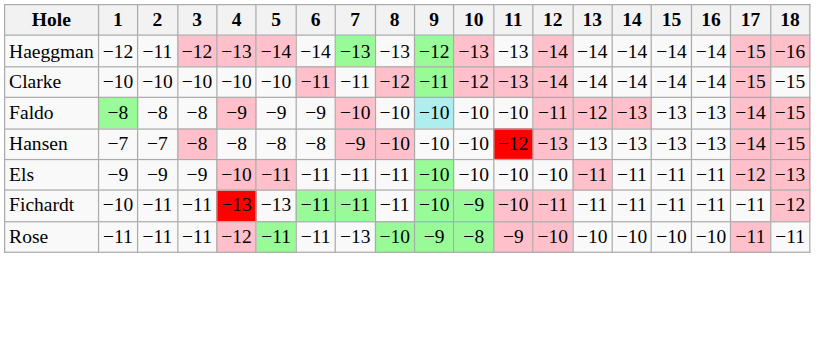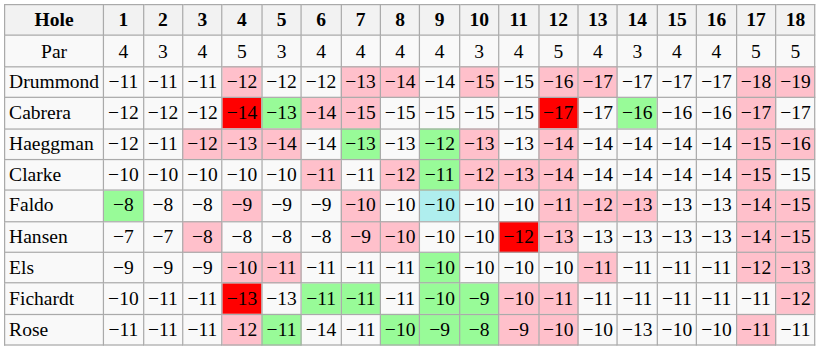+ row: Par | 4 | 3 | 4 | 5 | 3 | 4 | 4 | 4 | 4 | 3 | 4 | 5 | 4 | 3 | 4 | 4 | 5 | 5
+ row: Drummond | −11 | −11 | −11 | −12 | −12 | −12 | −13 | −14 | −14 | −15 | −15 | −16 | −17 | −17 | −17 | −17 | −18 | −19
+ row: Cabrera | −12 | −12 | −12 | −14 | −13 | −14 | −15 | −15 | −15 | −15 | −15 | −17 | −17 | −16 | −16 | −16 | −17 | −17
Rose | 6: −11 -> −14
Rose | 7: −13 -> −11
Rose | 14: −10 -> −13
